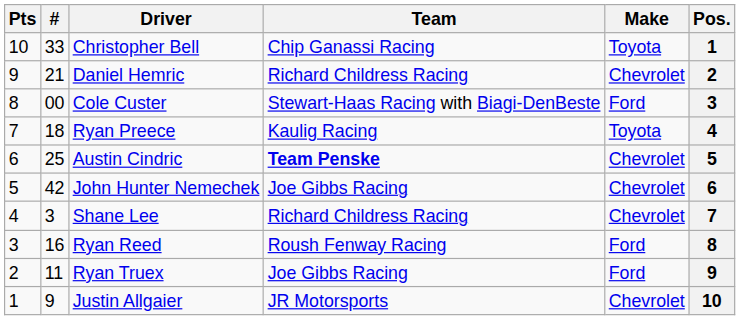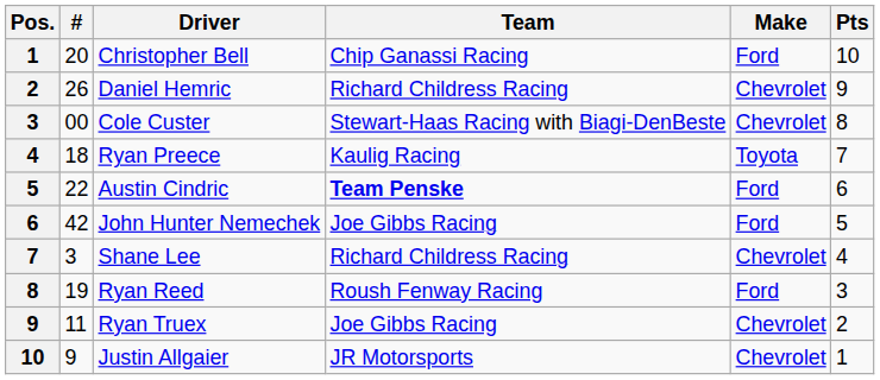columns swapped: Pos. <-> Pts
Christopher Bell | #: 33 -> 20
Christopher Bell | Make: Toyota -> Ford
Daniel Hemric | #: 21 -> 26
Cole Custer | Make: Ford -> Chevrolet
Austin Cindric | #: 25 -> 22
Austin Cindric | Make: Chevrolet -> Ford
John Hunter Nemechek | Make: Chevrolet -> Ford
Ryan Reed | #: 16 -> 19
Ryan Truex | Make: Ford -> Chevrolet
